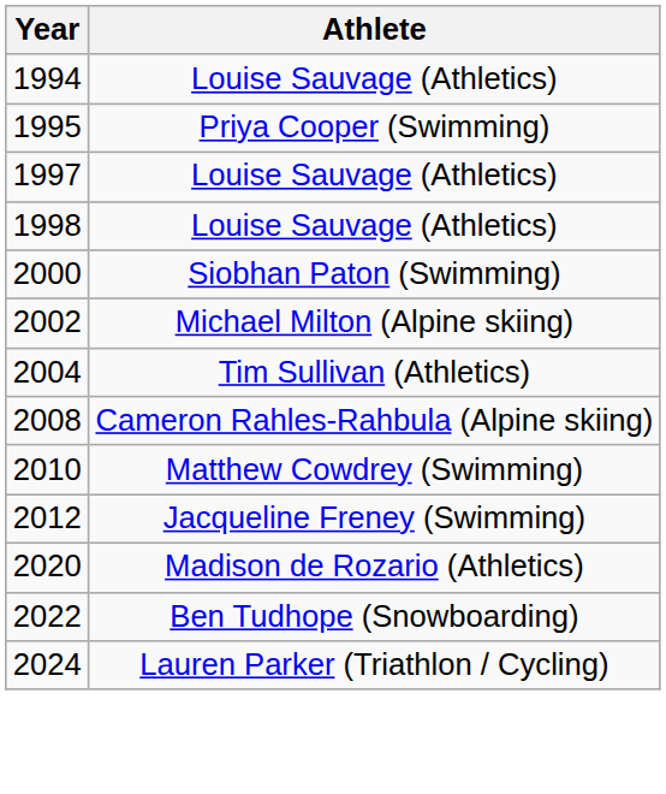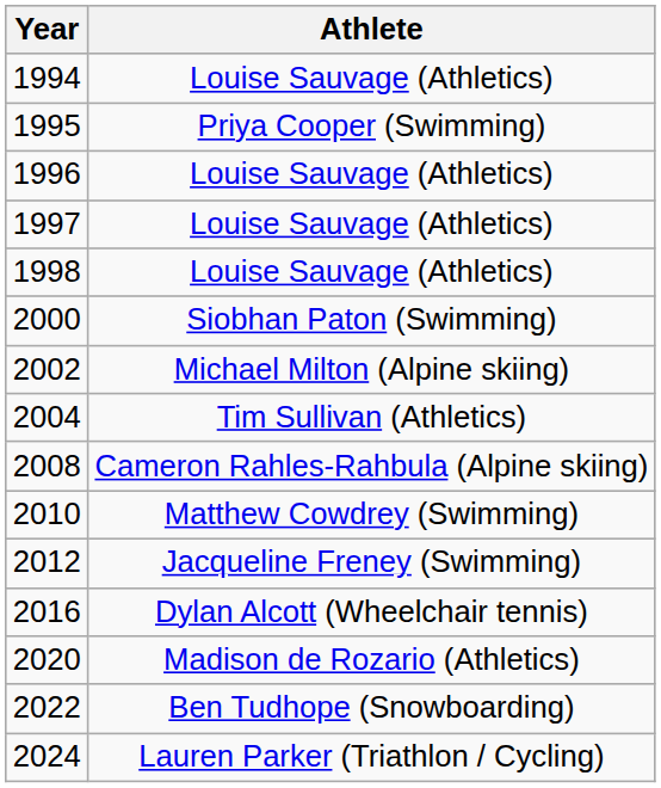+ row: 1996 | Louise Sauvage (Athletics)
+ row: 2016 | Dylan Alcott (Wheelchair tennis)
